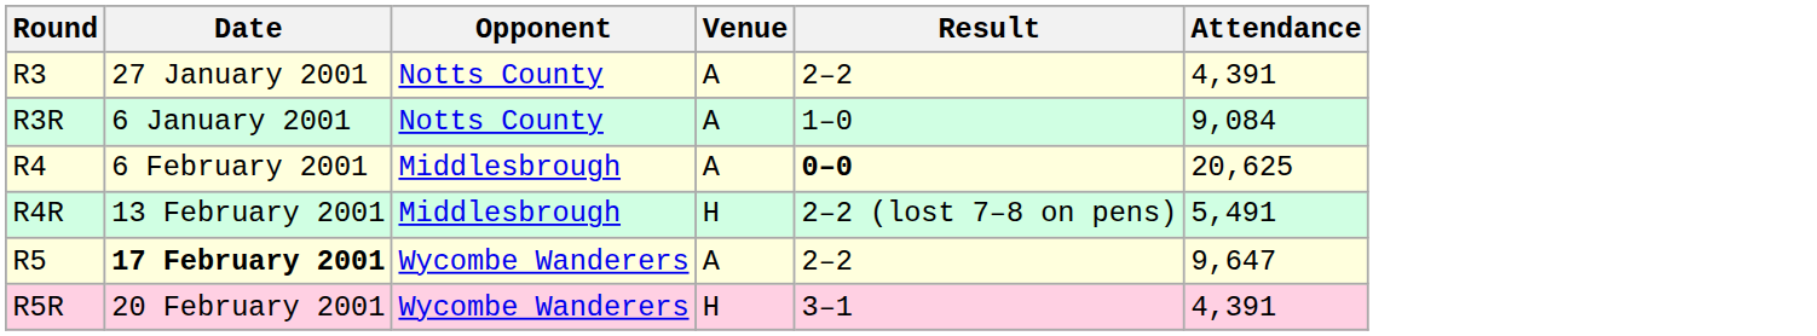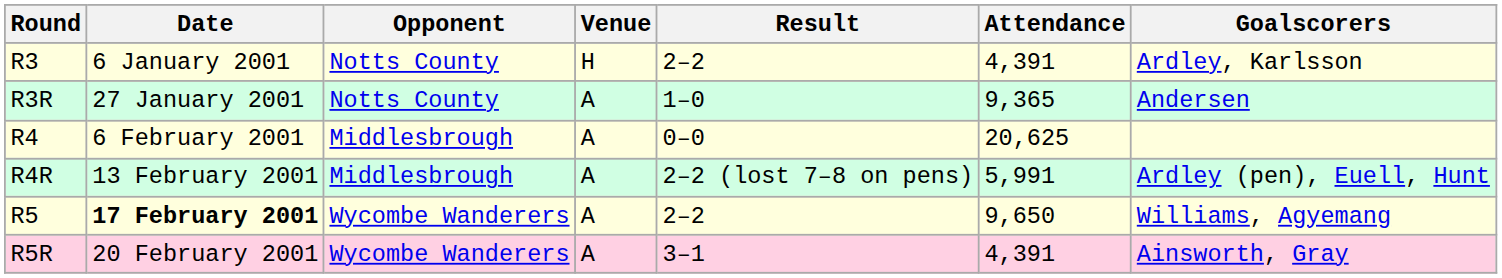+ column: Goalscorers | Ardley, Karlsson | Andersen | Ardley (pen), Euell, Hunt | Williams, Agyemang | Ainsworth, Gray
R3 | Date: 27 January 2001 -> 6 January 2001
R3 | Venue: A -> H
R3R | Date: 6 January 2001 -> 27 January 2001
R3R | Attendance: 9,084 -> 9,365
R4 | Result: bold -> normal
R4R | Venue: H -> A
R4R | Attendance: 5,491 -> 5,991
R5 | Attendance: 9,647 -> 9,650
R5R | Venue: H -> A
